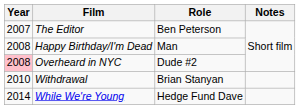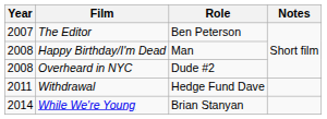Overheard in NYC | Year: pink background -> no background
Withdrawal | Year: 2010 -> 2011
Withdrawal | Role: Brian Stanyan -> Hedge Fund Dave
While We're Young | Role: Hedge Fund Dave -> Brian Stanyan
